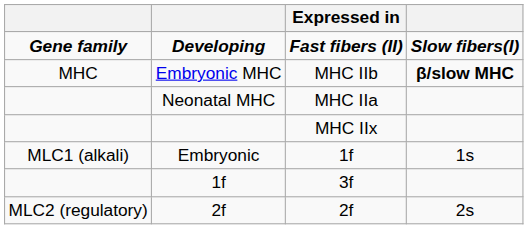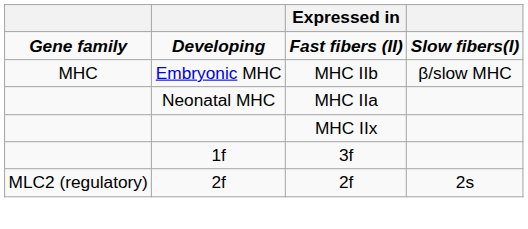Embryonic MHC | column 4: bold -> normal
- row: MLC1 (alkali) | Embryonic | 1f | 1s
